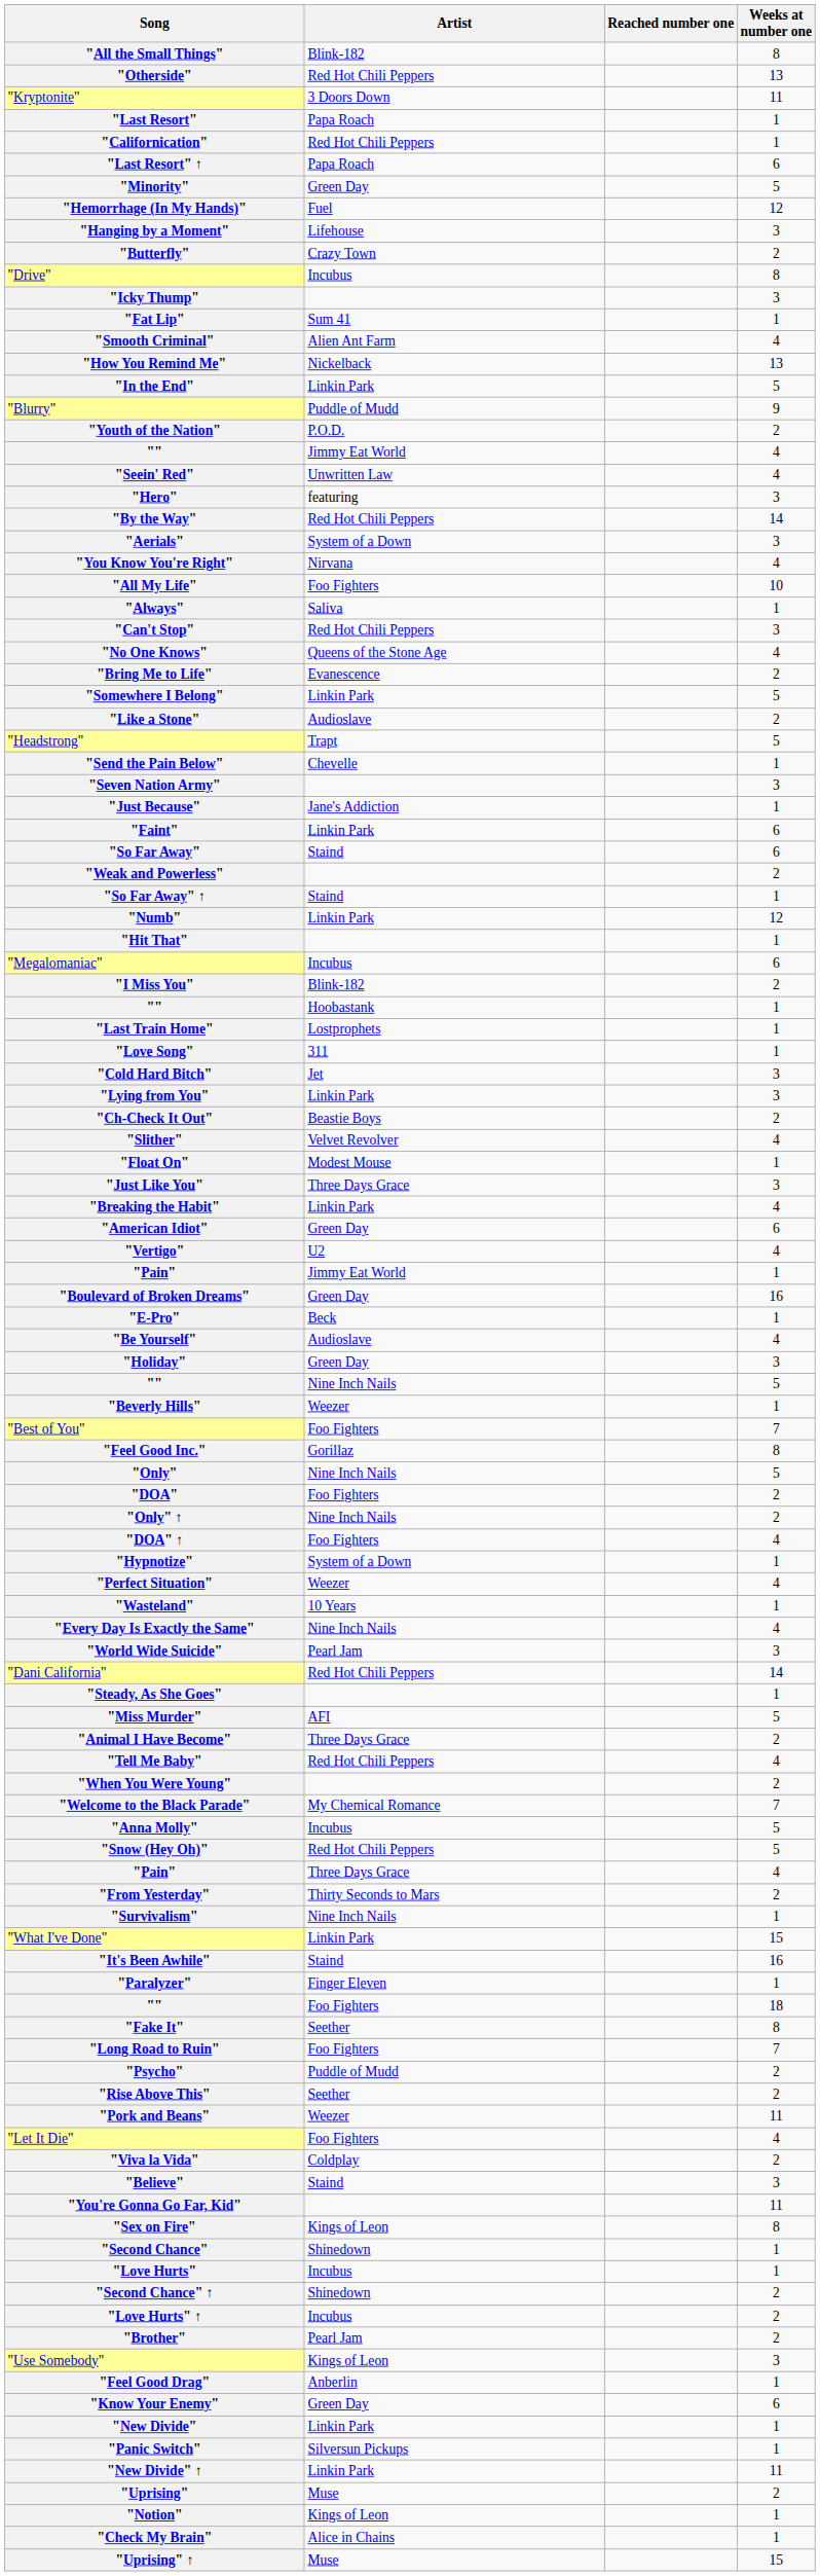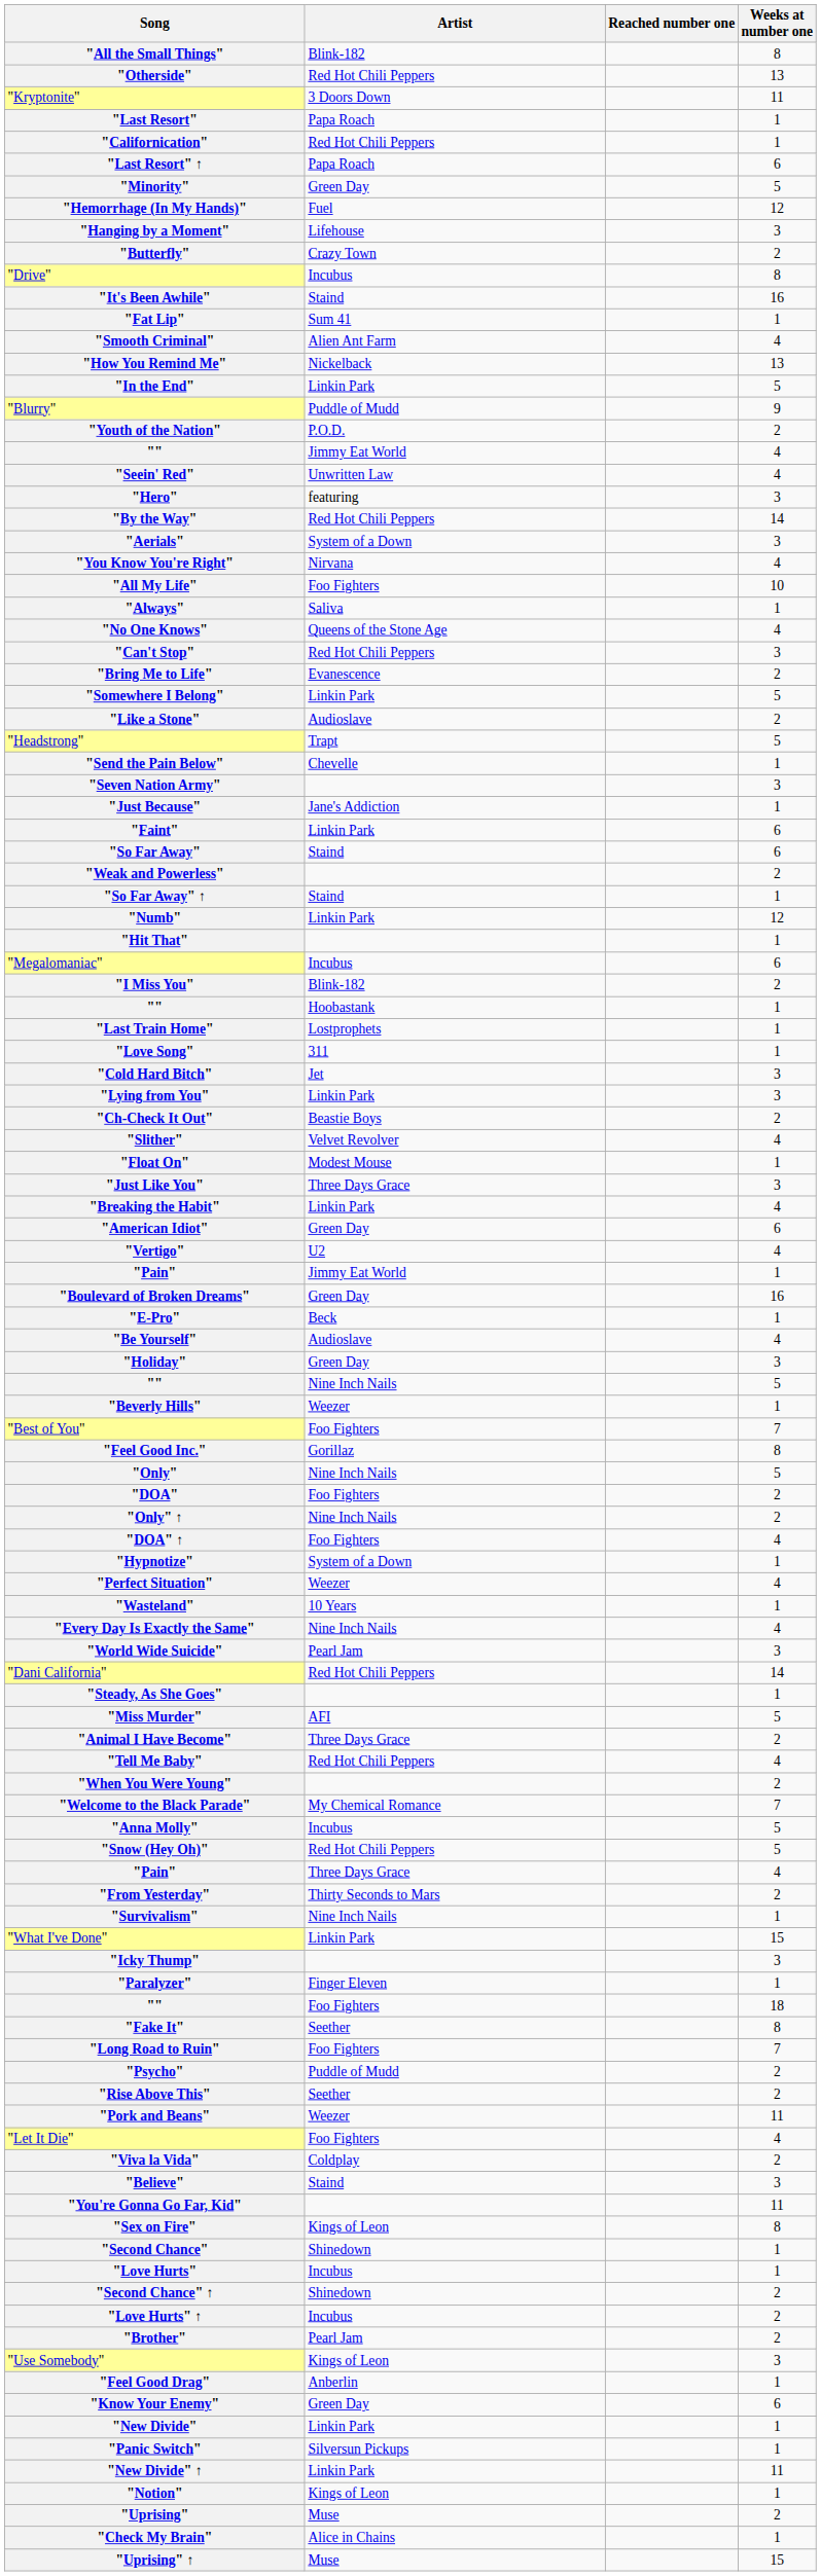rows swapped: "It's Been Awhile" <-> "Icky Thump"
rows swapped: "No One Knows" <-> "Can't Stop"
rows swapped: "Notion" <-> "Uprising"
